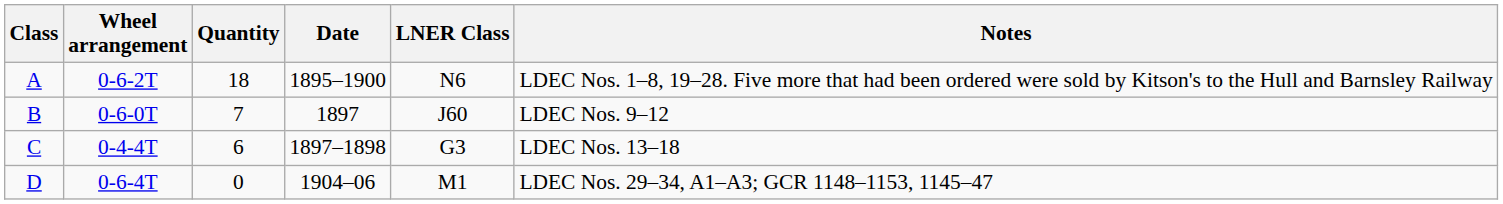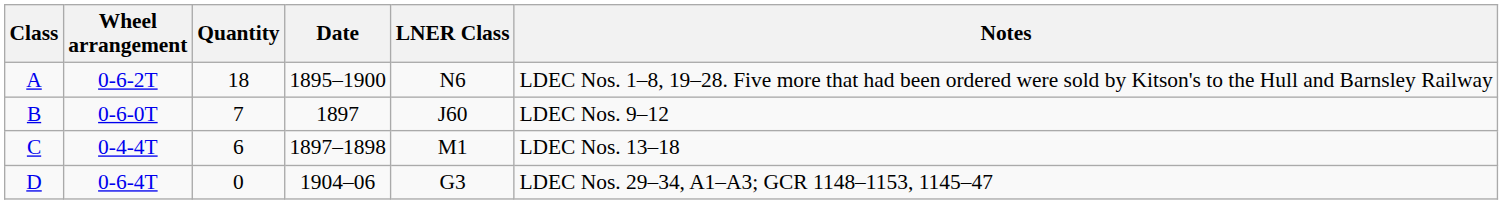C | LNER Class: G3 -> M1
D | LNER Class: M1 -> G3
